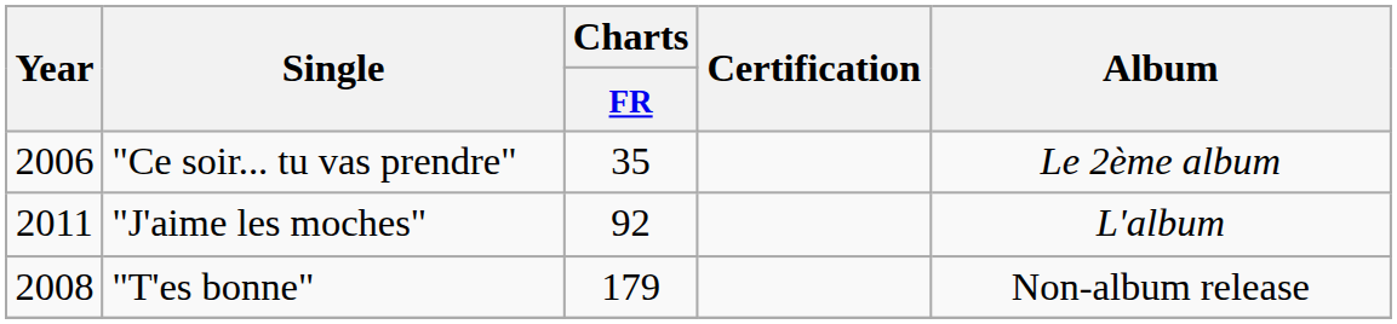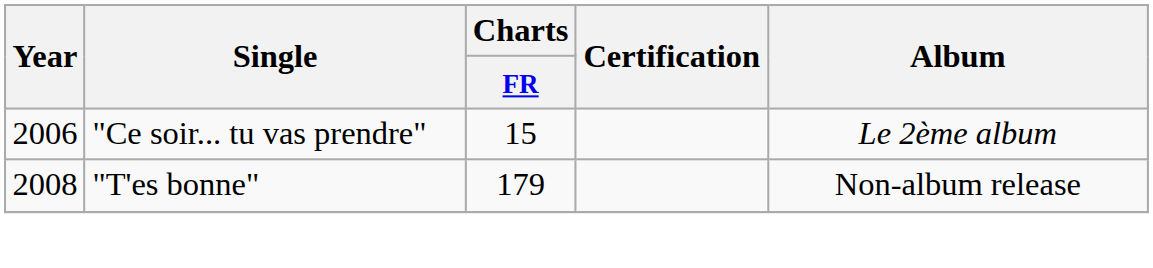"Ce soir... tu vas prendre" | Charts / FR: 35 -> 15
- row: 2011 | "J'aime les moches" | 92 | L'album
